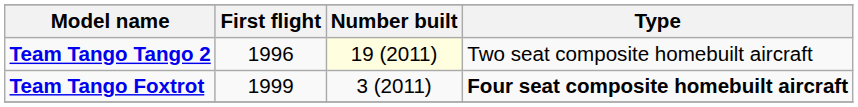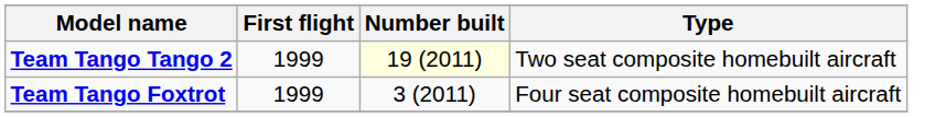Team Tango Tango 2 | First flight: 1996 -> 1999
Team Tango Foxtrot | Type: bold -> normal
